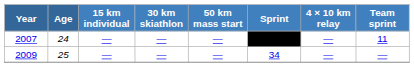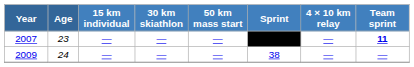2007 | Age: 24 -> 23
2007 | Team sprint: normal -> bold
2009 | Age: 25 -> 24
2009 | Sprint: 34 -> 38
